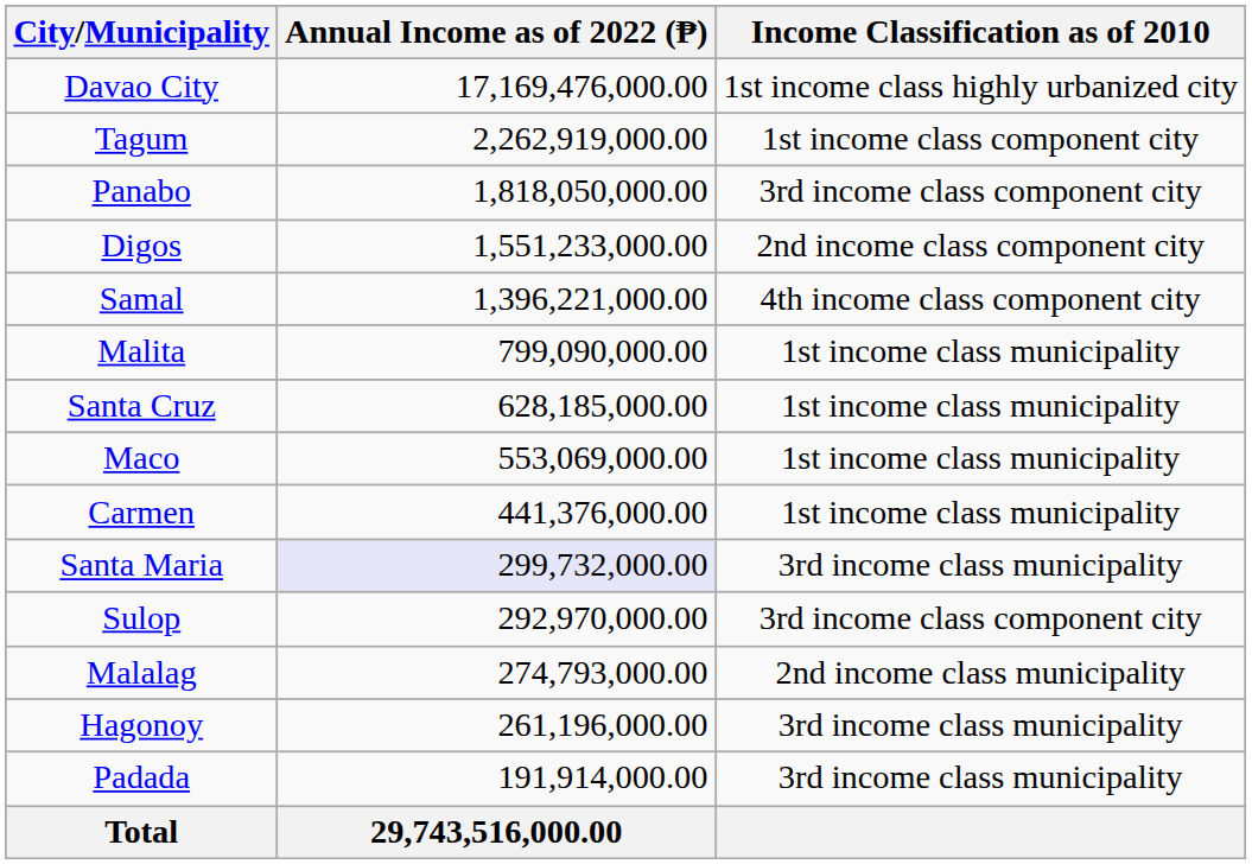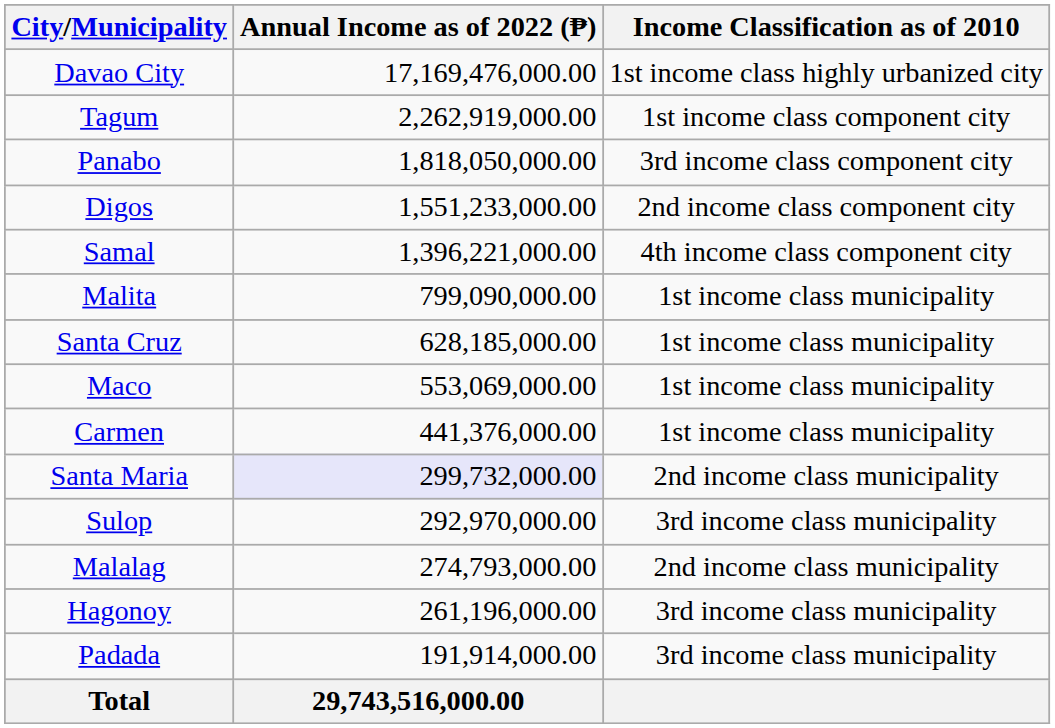Santa Maria | Income Classification as of 2010: 3rd income class municipality -> 2nd income class municipality
Sulop | Income Classification as of 2010: 3rd income class component city -> 3rd income class municipality
